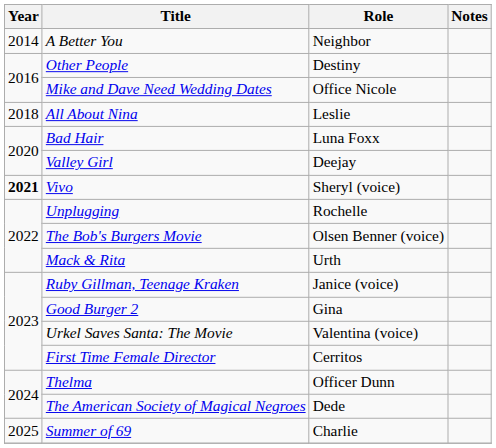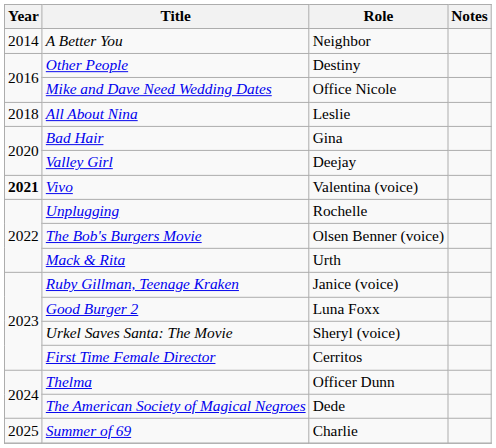Bad Hair | Role: Luna Foxx -> Gina
Vivo | Role: Sheryl (voice) -> Valentina (voice)
Good Burger 2 | Role: Gina -> Luna Foxx
Urkel Saves Santa: The Movie | Role: Valentina (voice) -> Sheryl (voice)
